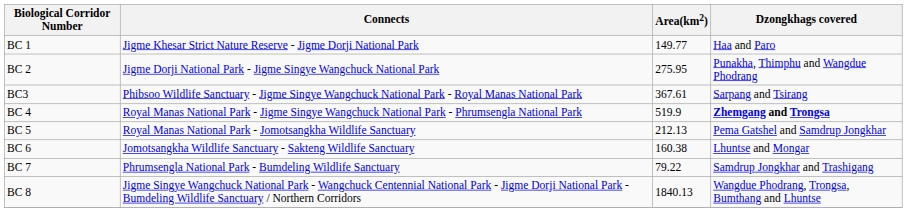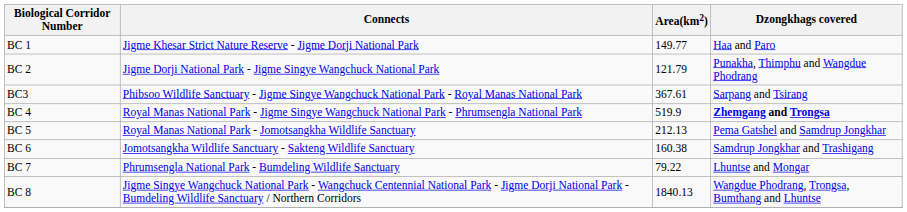BC 2 | Area(km2): 275.95 -> 121.79
BC 6 | Dzongkhags covered: Lhuntse and Mongar -> Samdrup Jongkhar and Trashigang
BC 7 | Dzongkhags covered: Samdrup Jongkhar and Trashigang -> Lhuntse and Mongar
